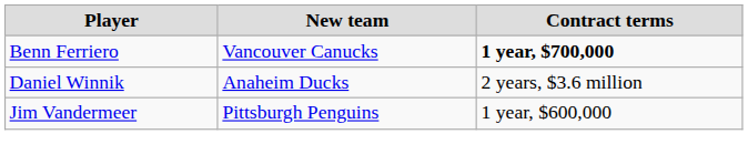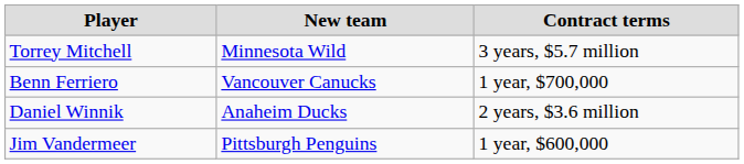+ row: Torrey Mitchell | Minnesota Wild | 3 years, $5.7 million
Benn Ferriero | Contract terms: bold -> normal
